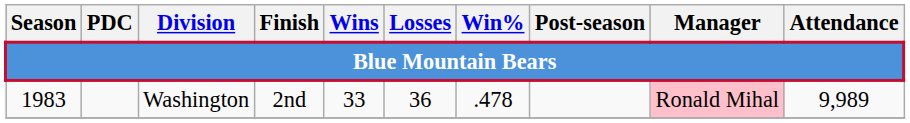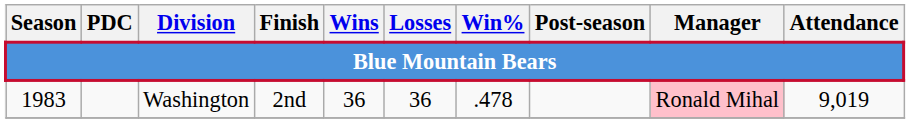1983 | Wins: 33 -> 36
1983 | Attendance: 9,989 -> 9,019
